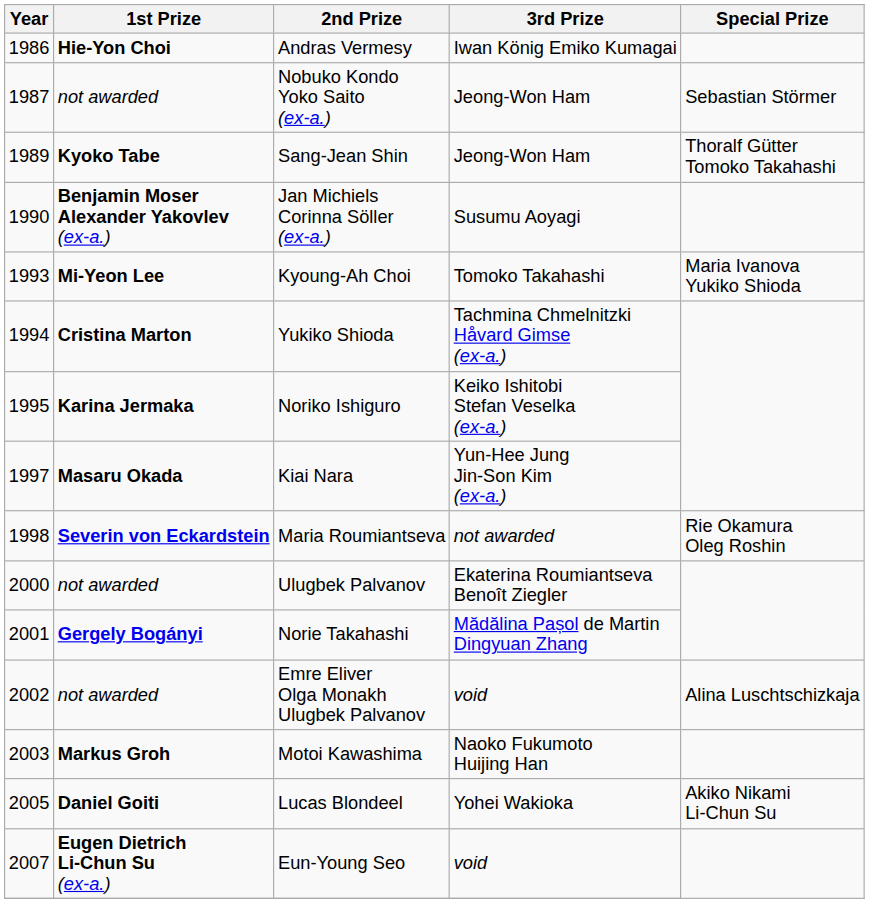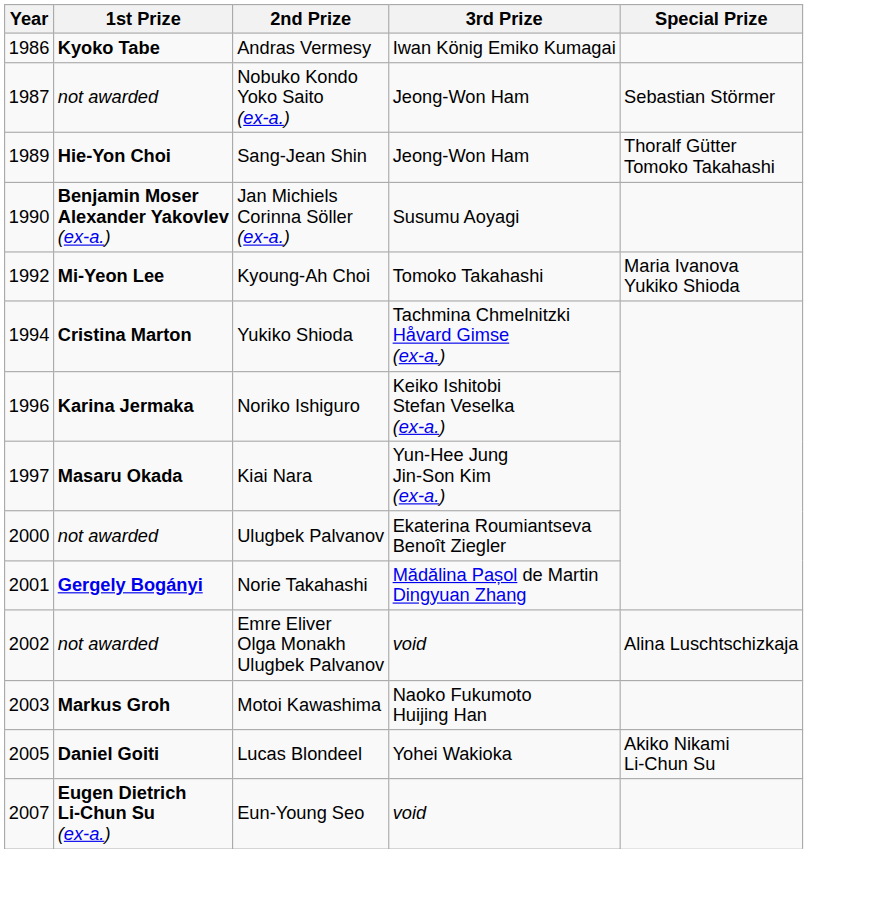Andras Vermesy | 1st Prize: Hie-Yon Choi -> Kyoko Tabe
Sang-Jean Shin | 1st Prize: Kyoko Tabe -> Hie-Yon Choi
Kyoung-Ah Choi | Year: 1993 -> 1992
Noriko Ishiguro | Year: 1995 -> 1996
- row: 1998 | Severin von Eckardstein | Maria Roumiantseva | not awarded | Rie Okamura Oleg Roshin
